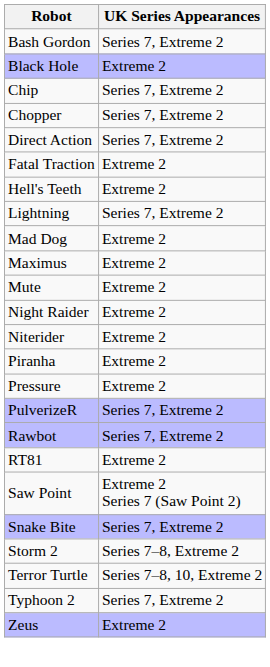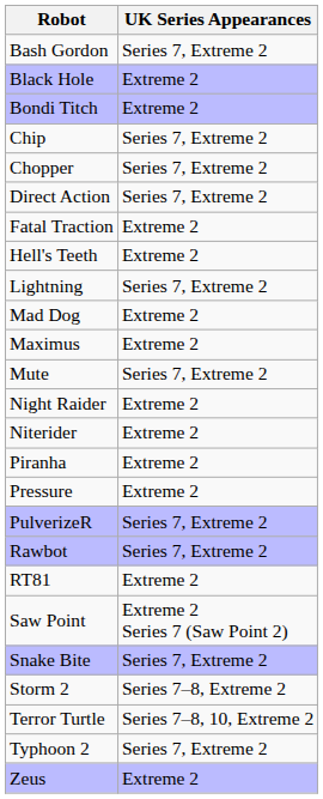+ row: Bondi Titch | Extreme 2
Mute | UK Series Appearances: Extreme 2 -> Series 7, Extreme 2
